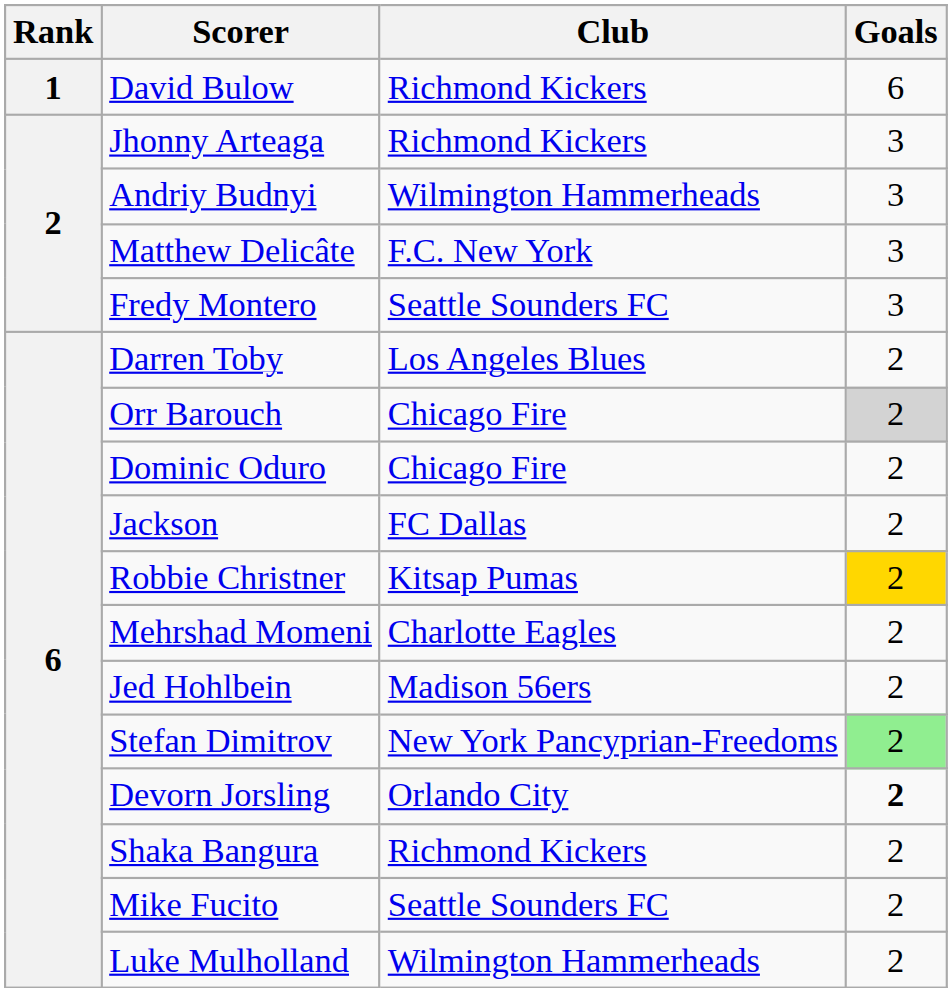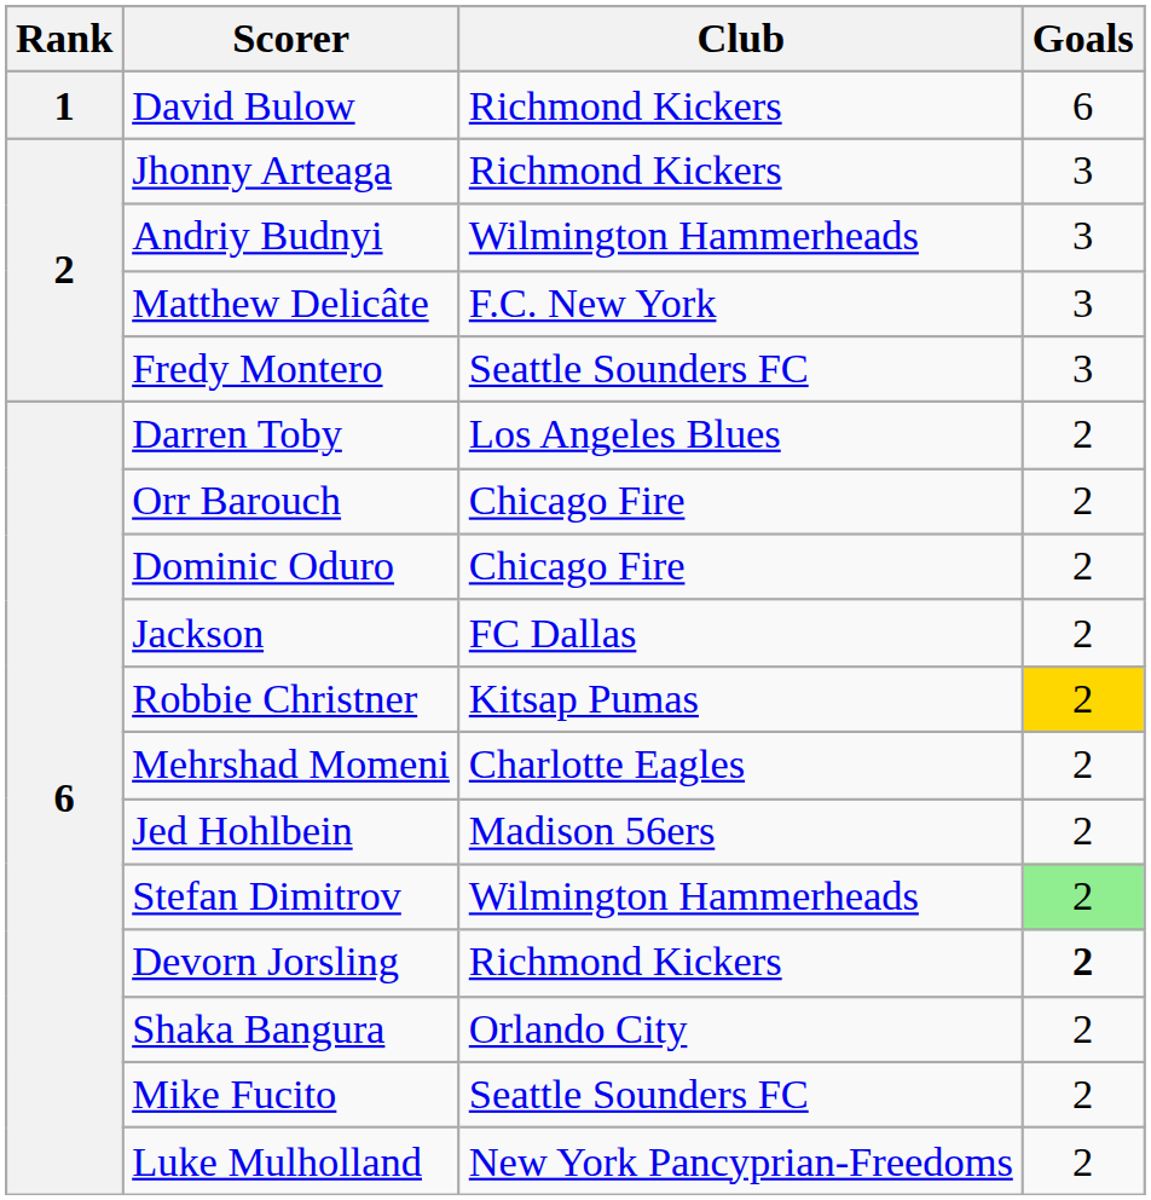Orr Barouch | Goals: lightgrey background -> no background
Stefan Dimitrov | Club: New York Pancyprian-Freedoms -> Wilmington Hammerheads
Devorn Jorsling | Club: Orlando City -> Richmond Kickers
Shaka Bangura | Club: Richmond Kickers -> Orlando City
Luke Mulholland | Club: Wilmington Hammerheads -> New York Pancyprian-Freedoms
